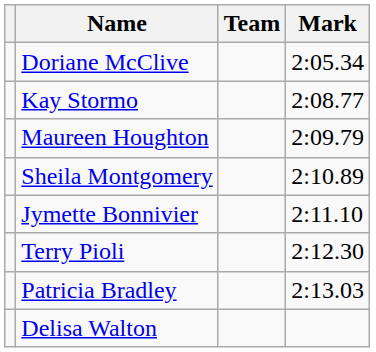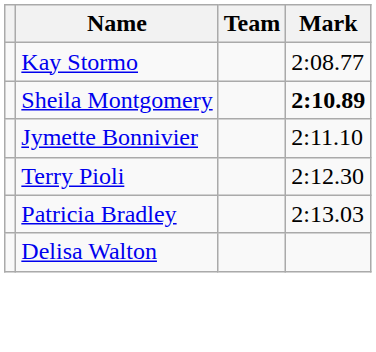- row: Doriane McClive | 2:05.34
- row: Maureen Houghton | 2:09.79
Sheila Montgomery | Mark: normal -> bold
